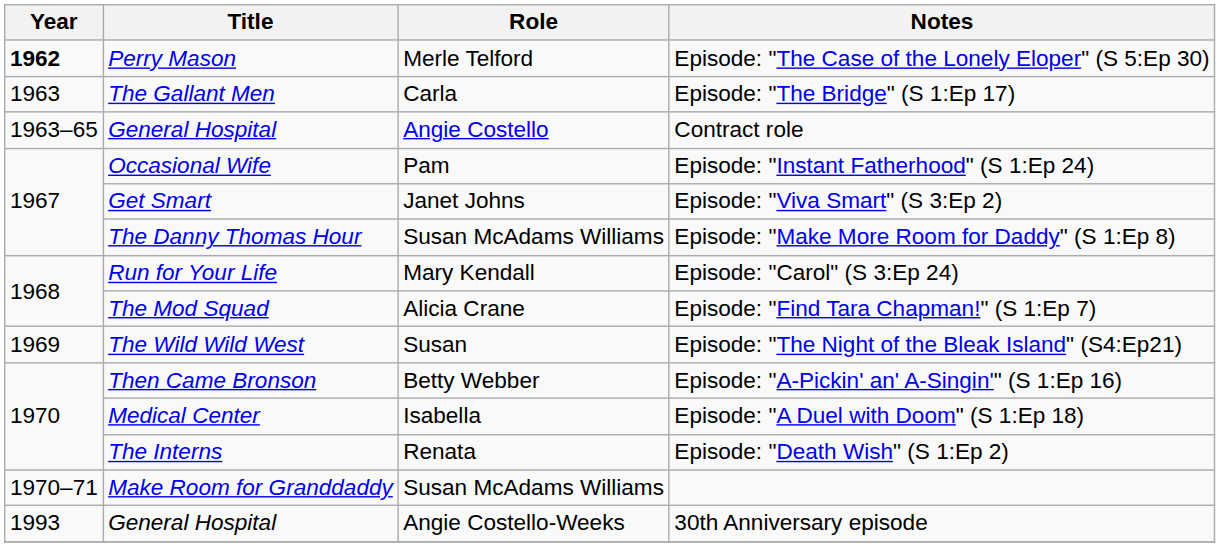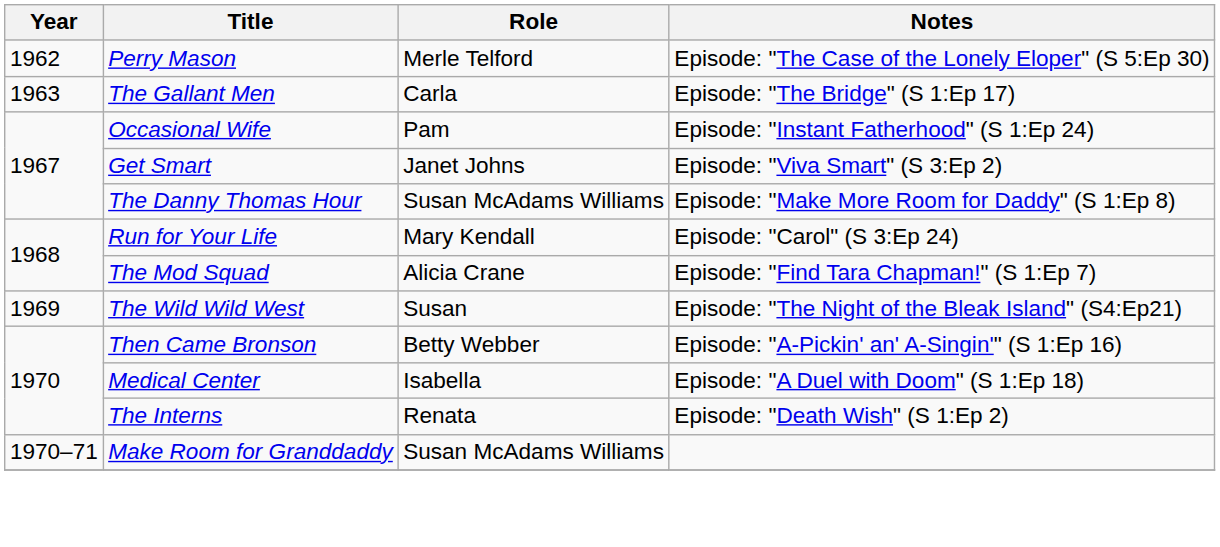Episode: "The Case of the Lonely Eloper" (S 5:Ep 30) | Year: bold -> normal
- row: 1963–65 | General Hospital | Angie Costello | Contract role
- row: 1993 | General Hospital | Angie Costello-Weeks | 30th Anniversary episode
